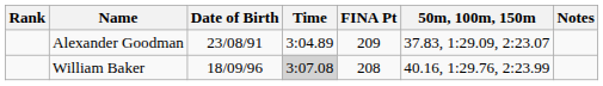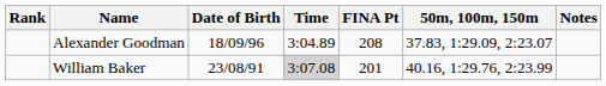Alexander Goodman | Date of Birth: 23/08/91 -> 18/09/96
Alexander Goodman | FINA Pt: 209 -> 208
William Baker | Date of Birth: 18/09/96 -> 23/08/91
William Baker | FINA Pt: 208 -> 201
